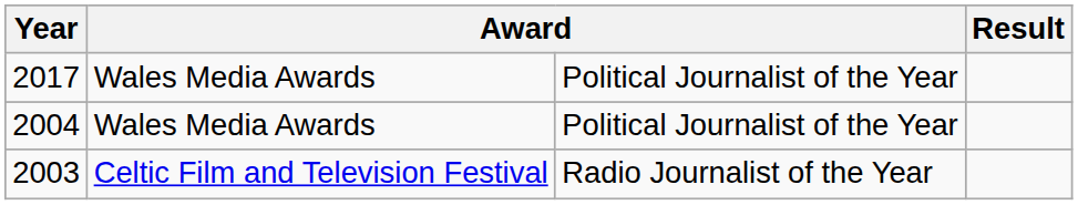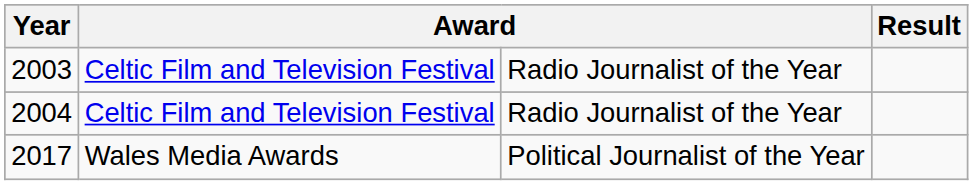rows swapped: 2003 <-> 2017
2004 | column 2: Wales Media Awards -> Celtic Film and Television Festival
2004 | column 3: Political Journalist of the Year -> Radio Journalist of the Year
